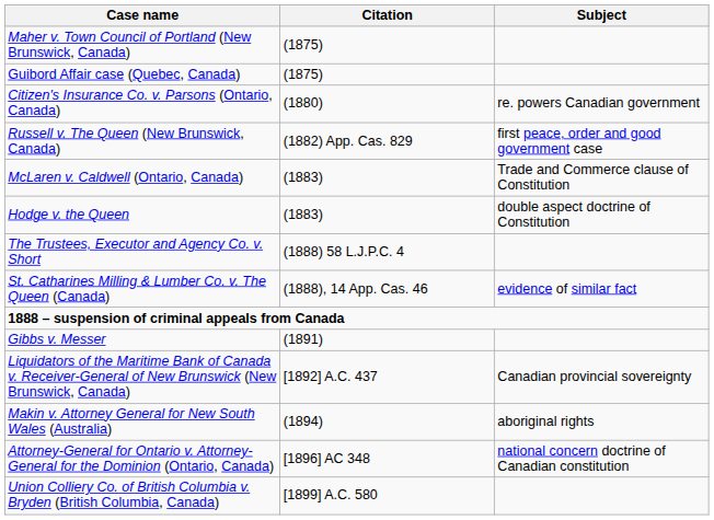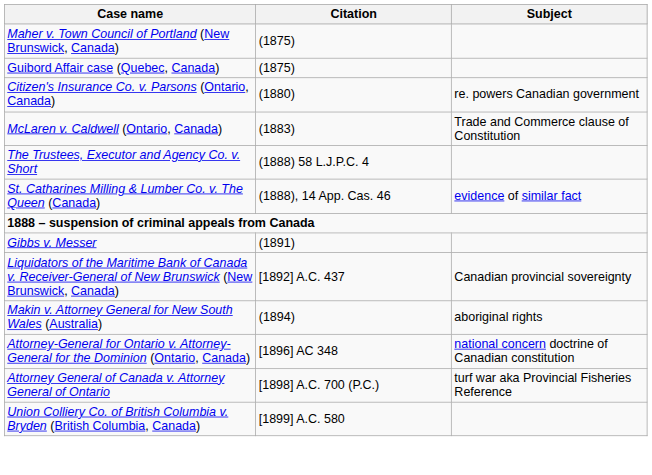- row: Russell v. The Queen (New Brunswick, Canada) | (1882) App. Cas. 829 | first peace, order and good government case
- row: Hodge v. the Queen | (1883) | double aspect doctrine of Constitution
+ row: Attorney General of Canada v. Attorney General of Ontario | [1898] A.C. 700 (P.C.) | turf war aka Provincial Fisheries Reference
